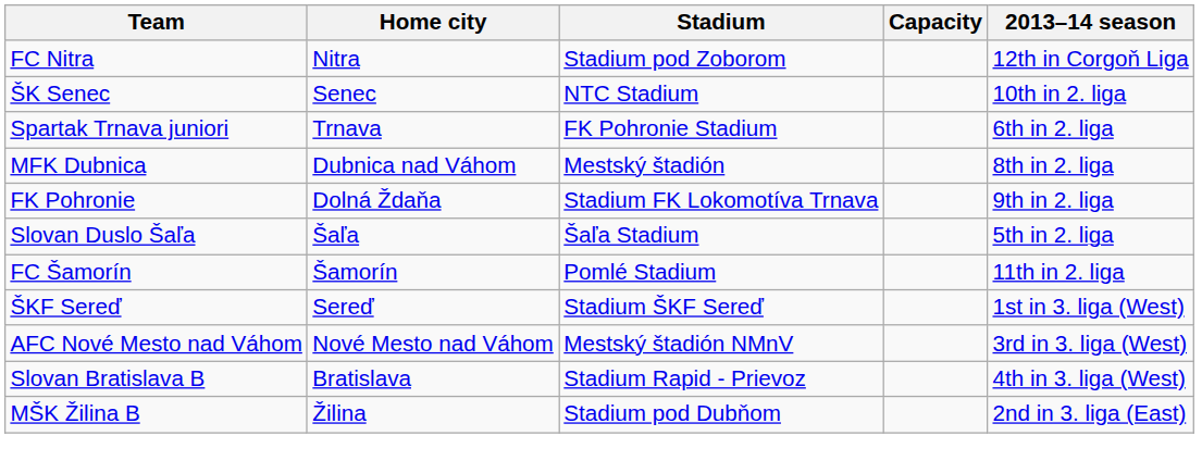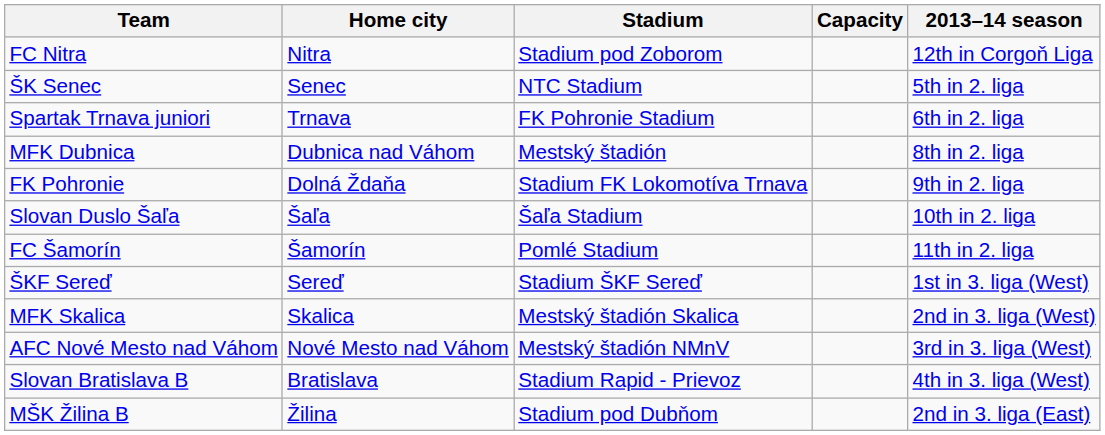ŠK Senec | 2013–14 season: 10th in 2. liga -> 5th in 2. liga
Slovan Duslo Šaľa | 2013–14 season: 5th in 2. liga -> 10th in 2. liga
+ row: MFK Skalica | Skalica | Mestský štadión Skalica | 2nd in 3. liga (West)
